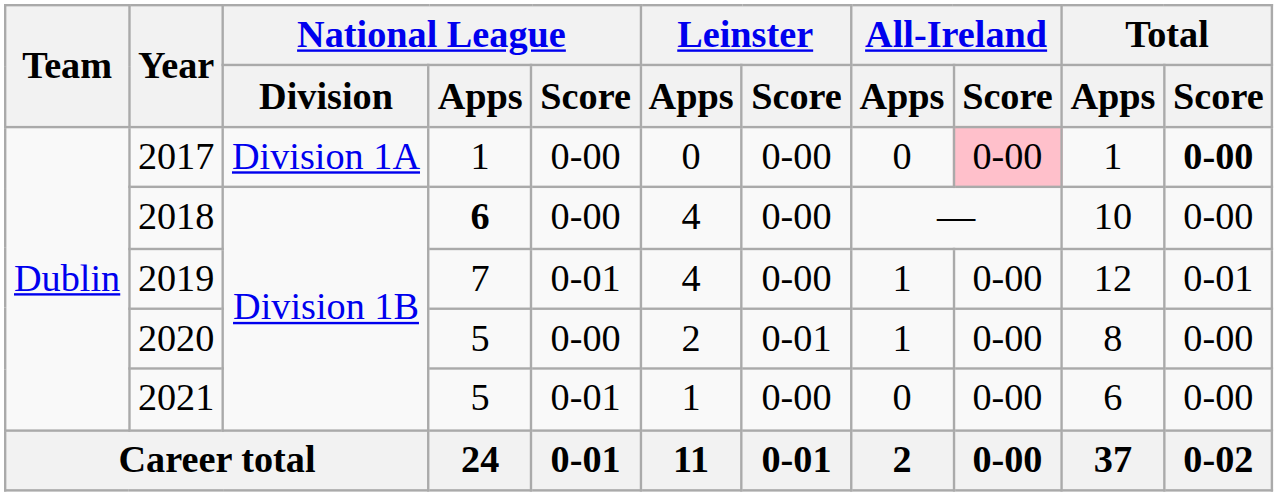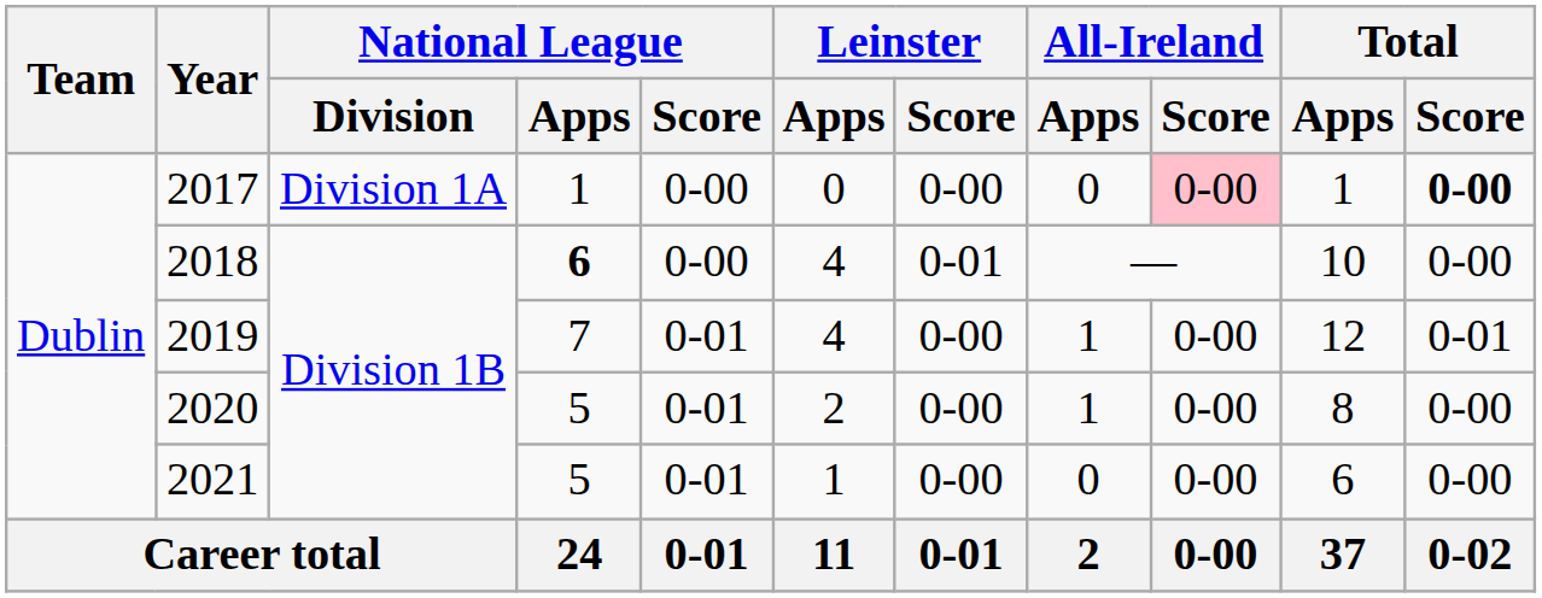2018 | Leinster / Score: 0-00 -> 0-01
2020 | National League / Score: 0-00 -> 0-01
2020 | Leinster / Score: 0-01 -> 0-00
